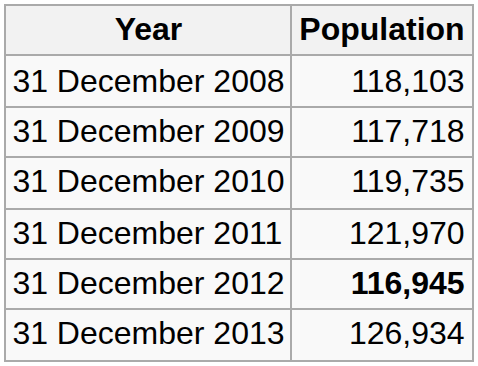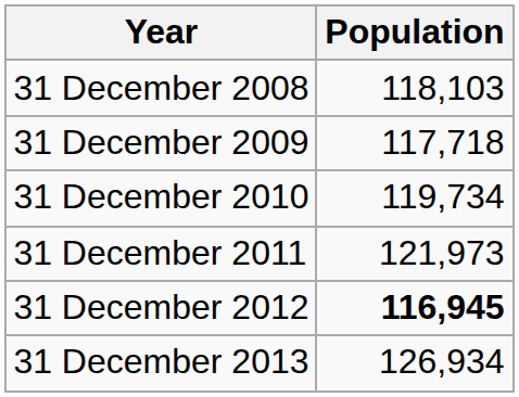31 December 2010 | Population: 119,735 -> 119,734
31 December 2011 | Population: 121,970 -> 121,973
